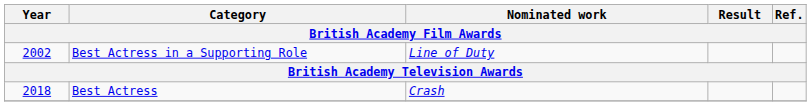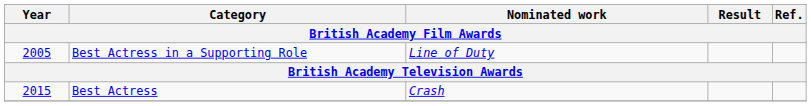Best Actress in a Supporting Role | Year: 2002 -> 2005
Best Actress | Year: 2018 -> 2015
